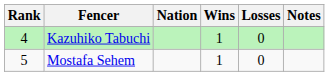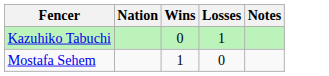- column: Rank | 4 | 5
Kazuhiko Tabuchi | Wins: 1 -> 0
Kazuhiko Tabuchi | Losses: 0 -> 1
